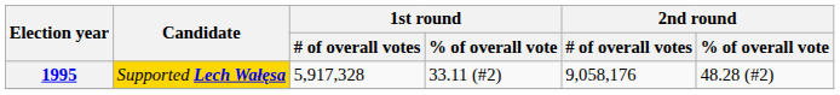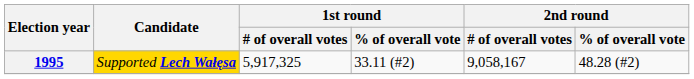1995 | 1st round / # of overall votes: 5,917,328 -> 5,917,325
1995 | 2nd round / # of overall votes: 9,058,176 -> 9,058,167
